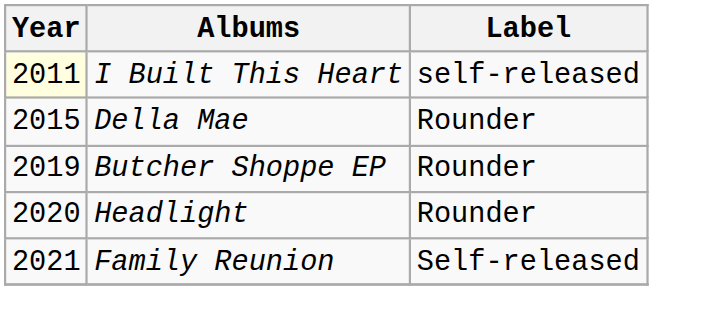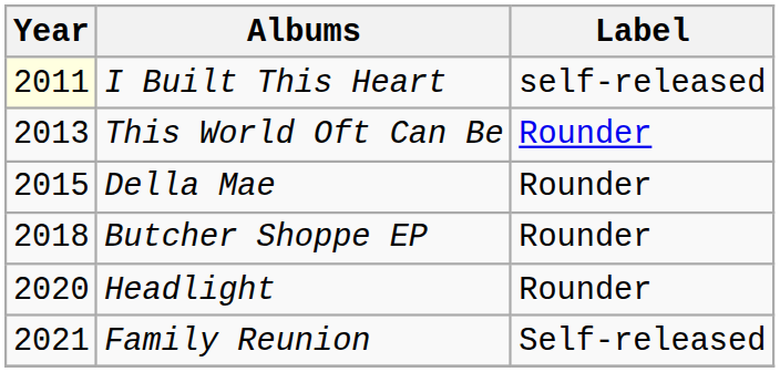+ row: 2013 | This World Oft Can Be | Rounder
Butcher Shoppe EP | Year: 2019 -> 2018
